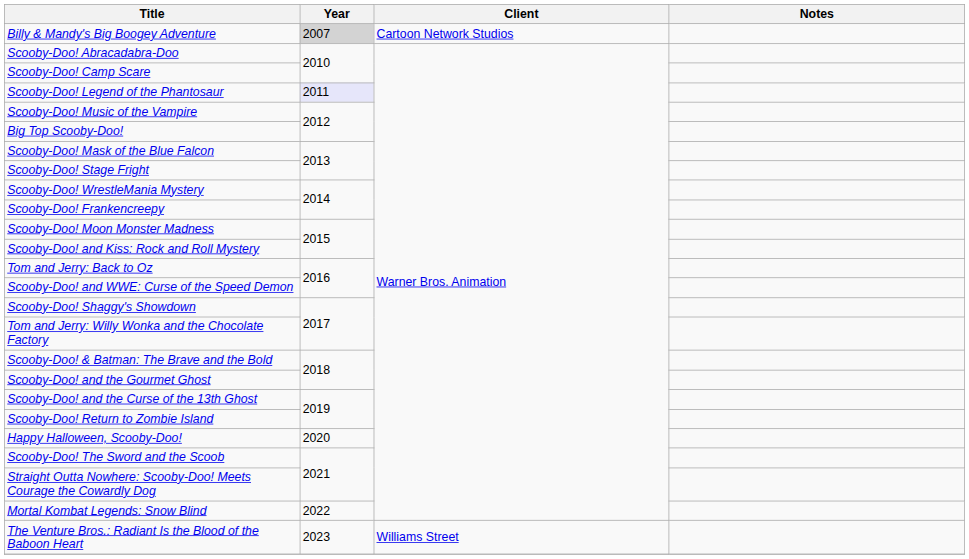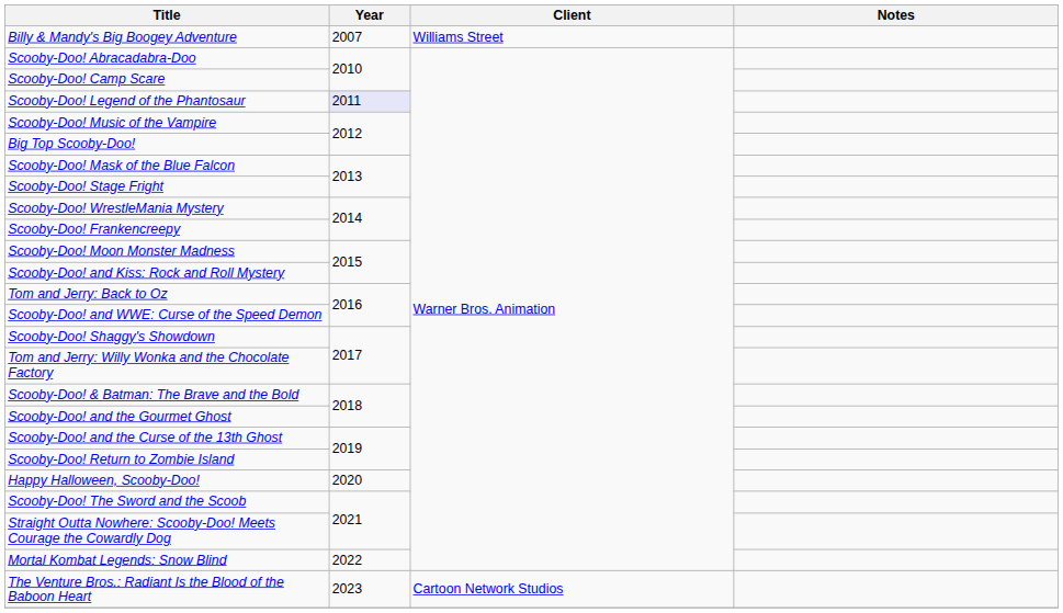Billy & Mandy's Big Boogey Adventure | Year: lightgrey background -> no background
Billy & Mandy's Big Boogey Adventure | Client: Cartoon Network Studios -> Williams Street
The Venture Bros.: Radiant Is the Blood of the Baboon Heart | Client: Williams Street -> Cartoon Network Studios
